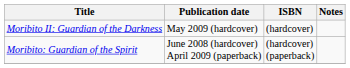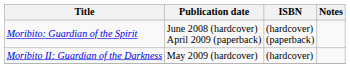rows swapped: Moribito: Guardian of the Spirit <-> Moribito II: Guardian of the Darkness
